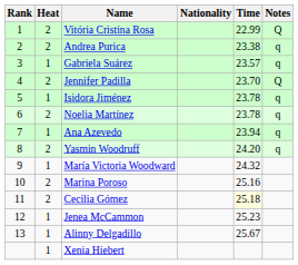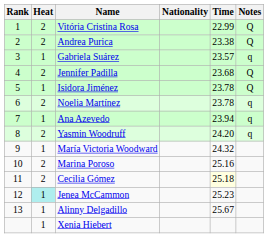Andrea Purica | Notes: q -> Q
Jennifer Padilla | Time: 23.70 -> 23.68
Isidora Jiménez | Notes: q -> Q
Jenea McCammon | Heat: no background -> paleturquoise background
